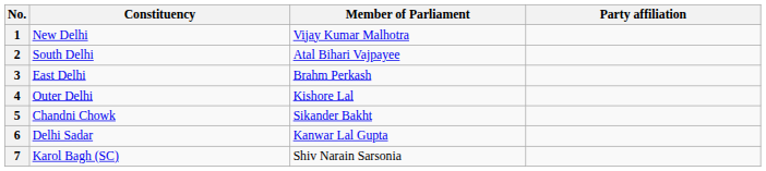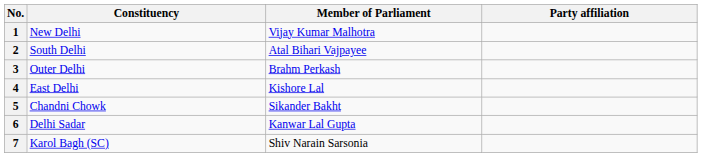3 | Constituency: East Delhi -> Outer Delhi
4 | Constituency: Outer Delhi -> East Delhi
